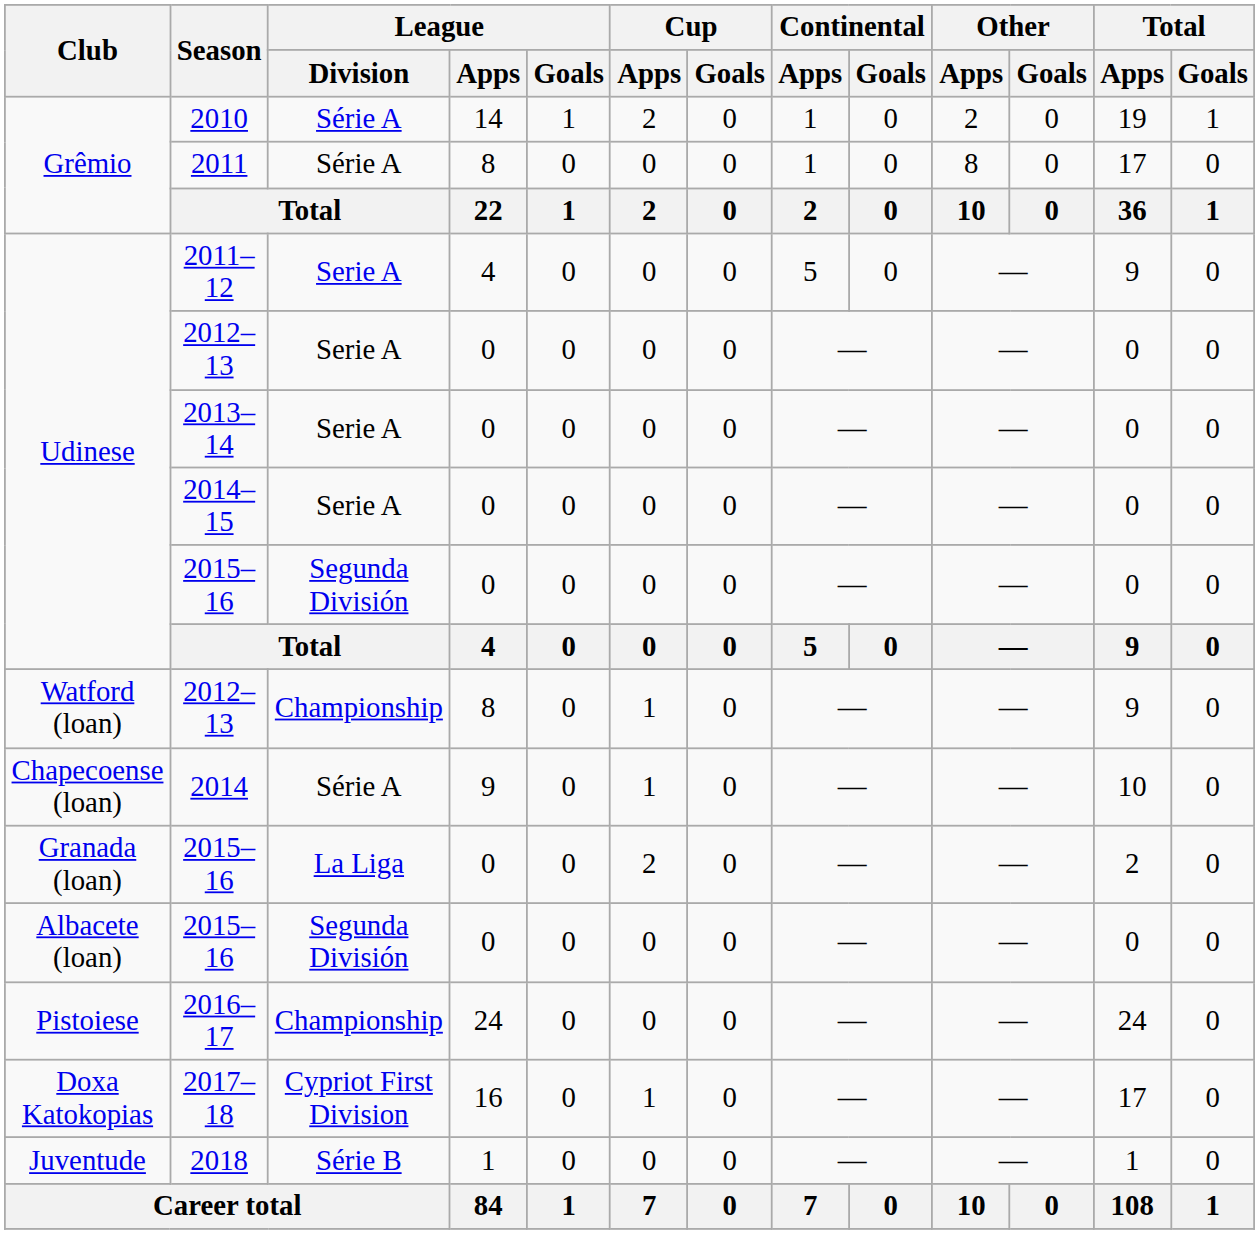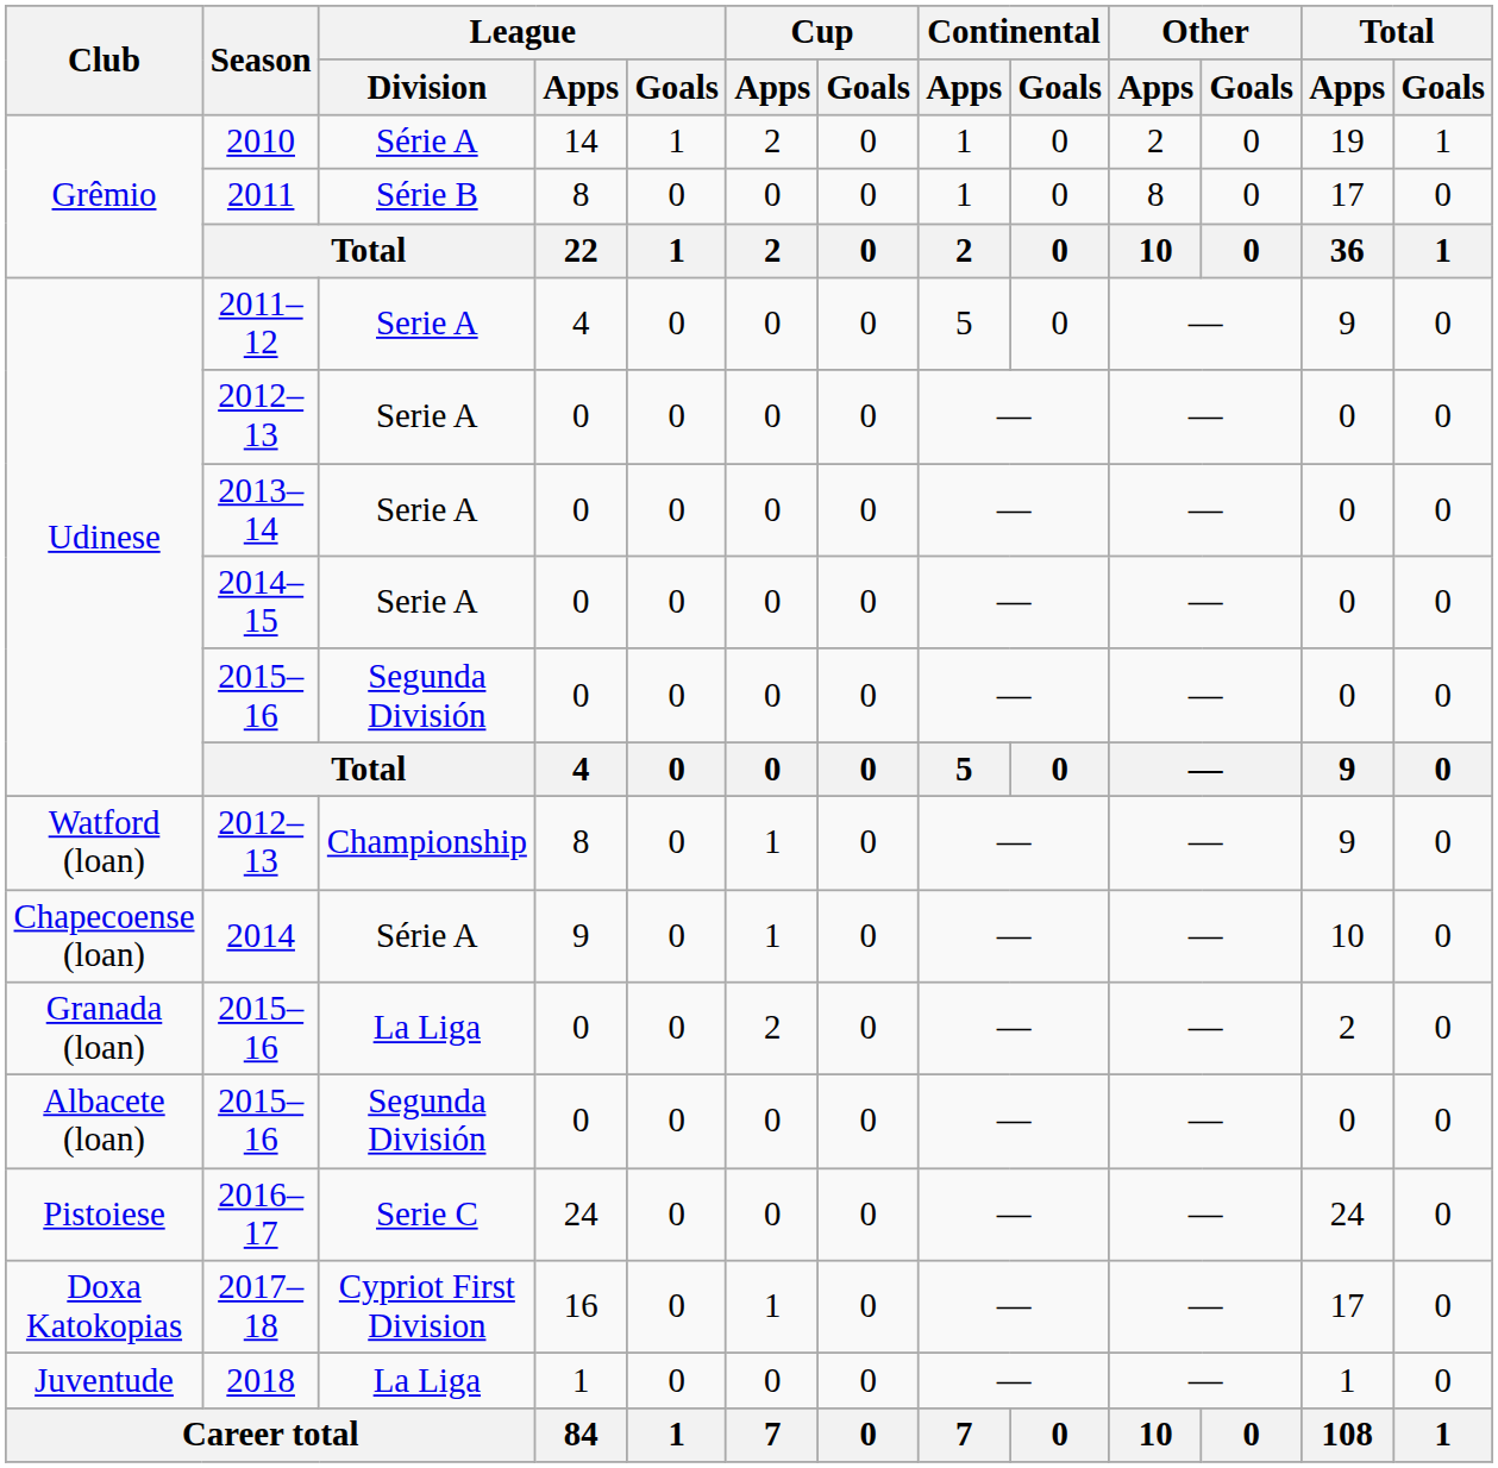2011 | League / Division: Série A -> Série B
2016–17 | League / Division: Championship -> Serie C
2018 | League / Division: Série B -> La Liga
